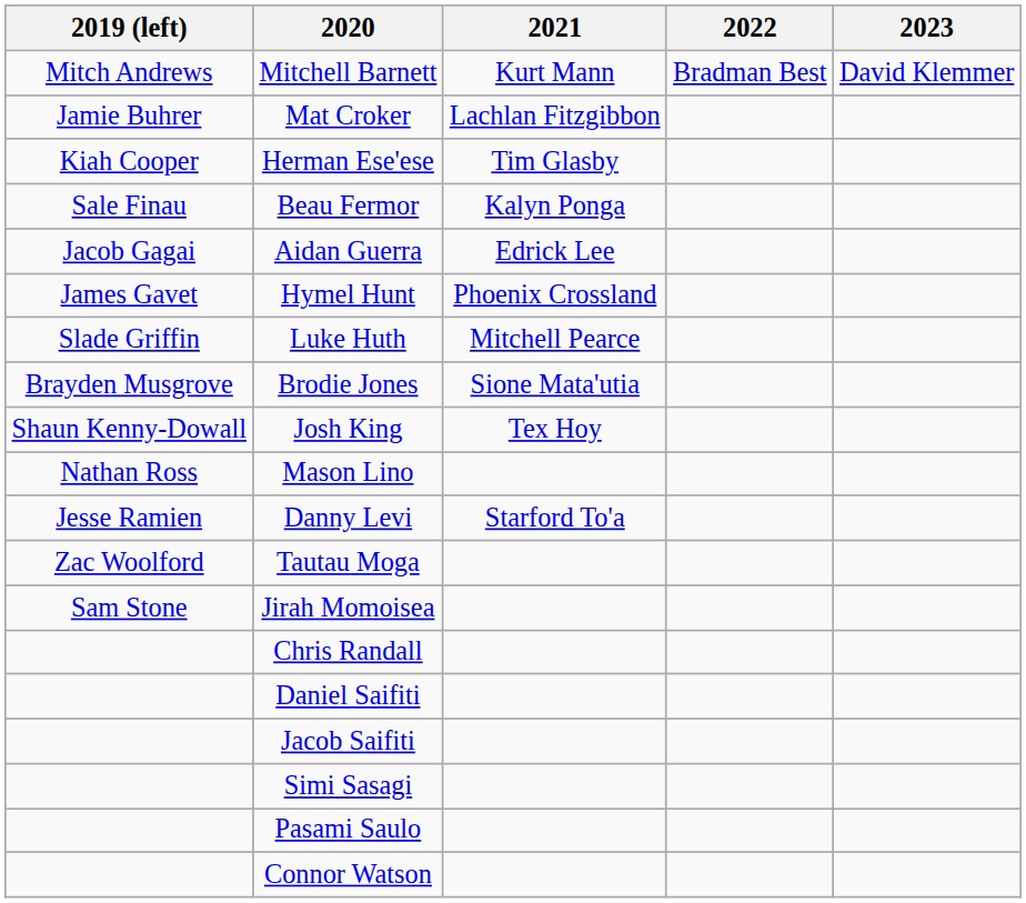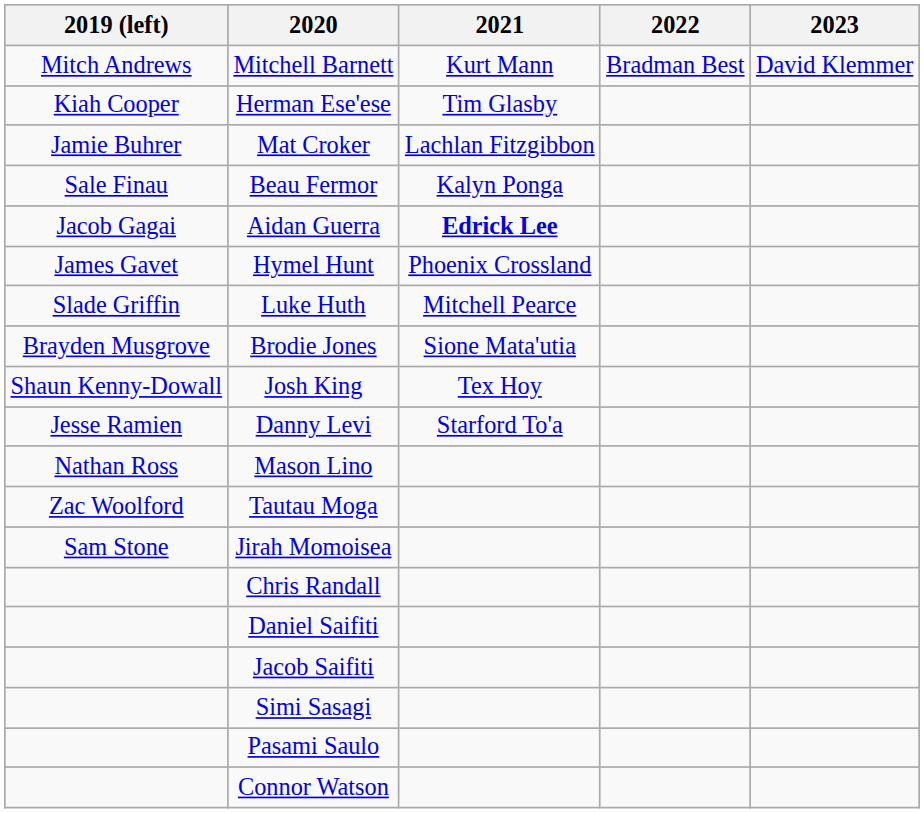rows swapped: Mat Croker <-> Herman Ese'ese
Aidan Guerra | 2021: normal -> bold
rows swapped: Danny Levi <-> Mason Lino
